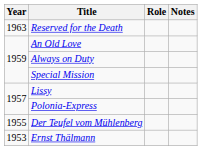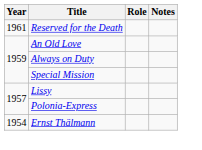Reserved for the Death | Year: 1963 -> 1961
- row: 1955 | Der Teufel vom Mühlenberg
Ernst Thälmann | Year: 1953 -> 1954
